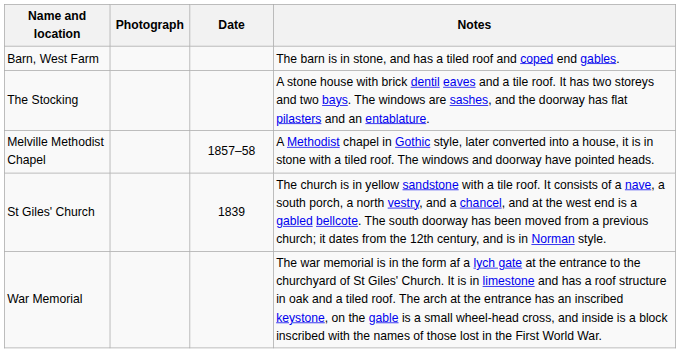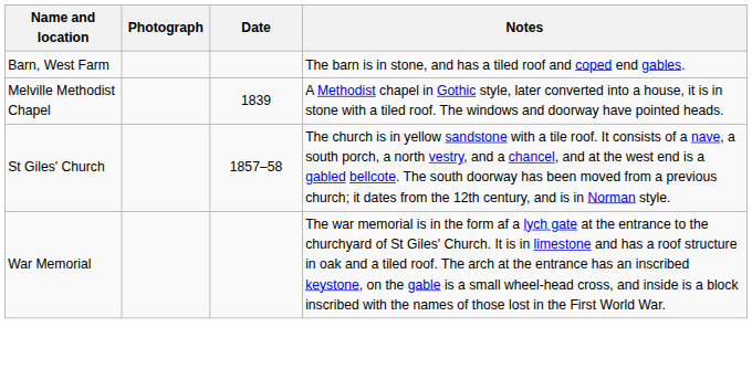- row: The Stocking | A stone house with brick dentil eaves and a tile roof. It has two storeys and two bays. The windows are sashes, and the doorway has flat pilasters and an entablature.
Melville Methodist Chapel | Date: 1857–58 -> 1839
St Giles' Church | Date: 1839 -> 1857–58
